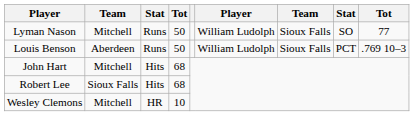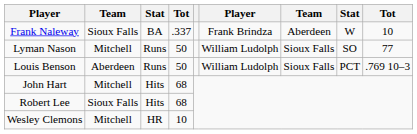+ row: Frank Naleway | Sioux Falls | BA | .337 | Frank Brindza | Aberdeen | W | 10
